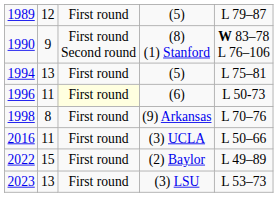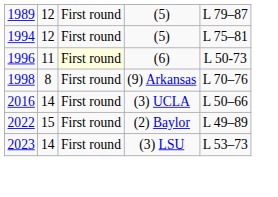- row: 1990 | 9 | First round Second round | (8) (1) Stanford | W 83–78 L 76–106
1994 / (5) | column 2: 13 -> 12
(3) UCLA | column 2: 11 -> 14
(3) LSU | column 2: 13 -> 14
